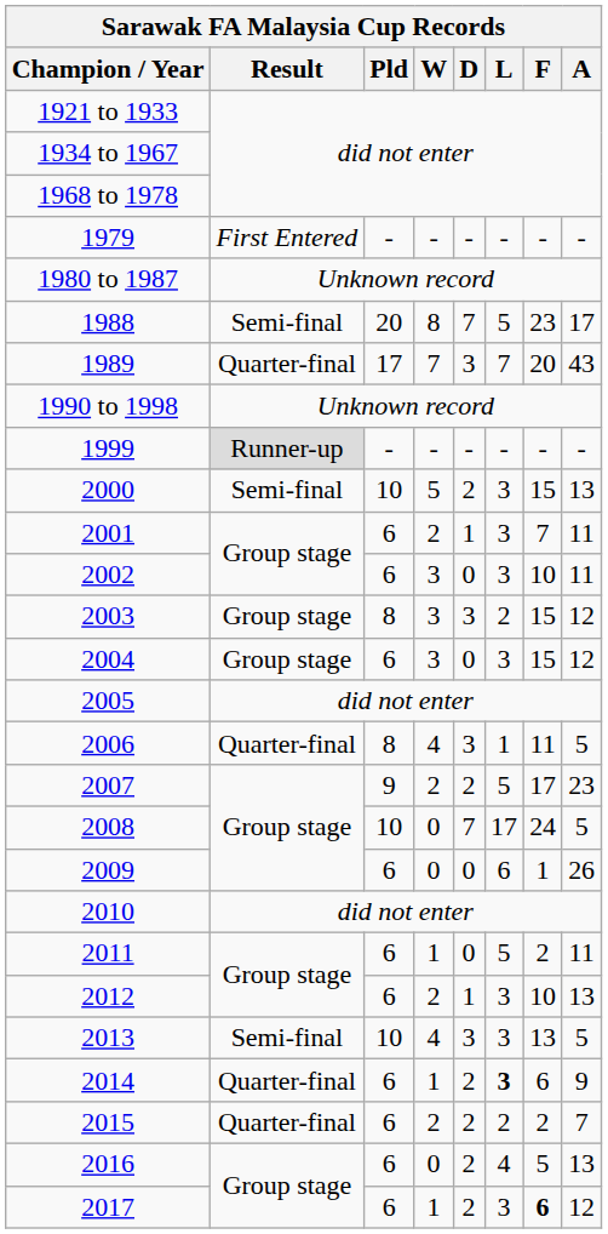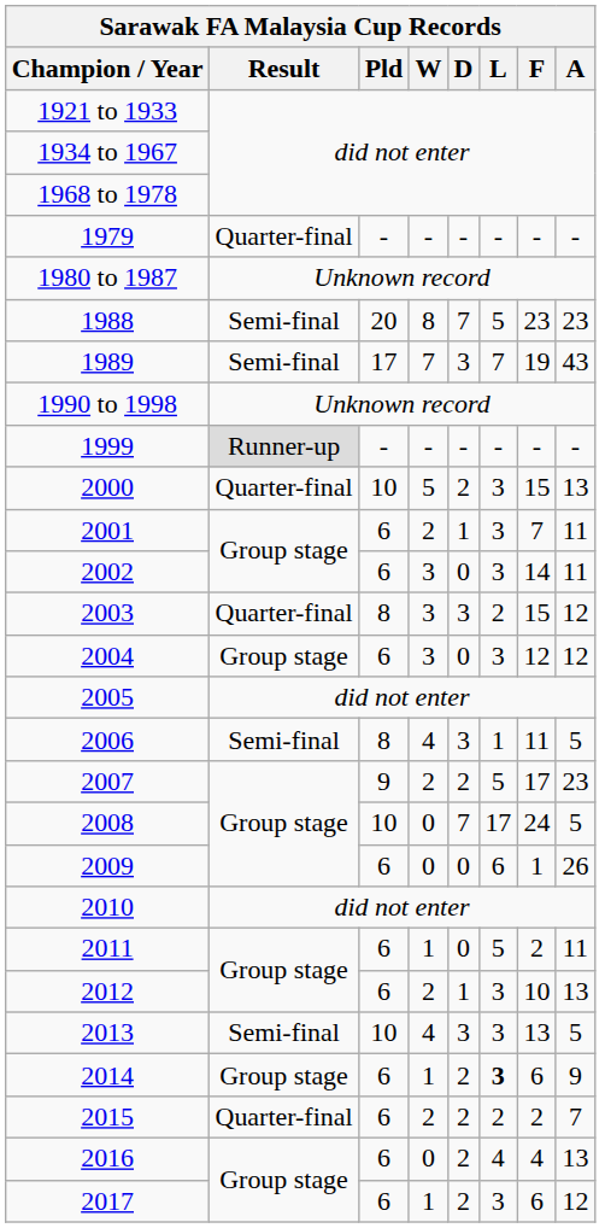1979 | Result: First Entered -> Quarter-final
1988 | A: 17 -> 23
1989 | Result: Quarter-final -> Semi-final
1989 | F: 20 -> 19
2000 | Result: Semi-final -> Quarter-final
2002 | F: 10 -> 14
2003 | Result: Group stage -> Quarter-final
2004 | F: 15 -> 12
2006 | Result: Quarter-final -> Semi-final
2014 | Result: Quarter-final -> Group stage
2016 | F: 5 -> 4
2017 | F: bold -> normal
